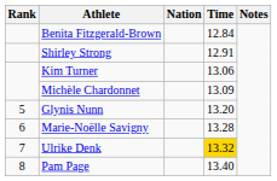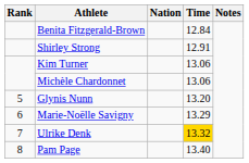Michèle Chardonnet | Time: 13.09 -> 13.06
Marie-Noëlle Savigny | Time: 13.28 -> 13.29
